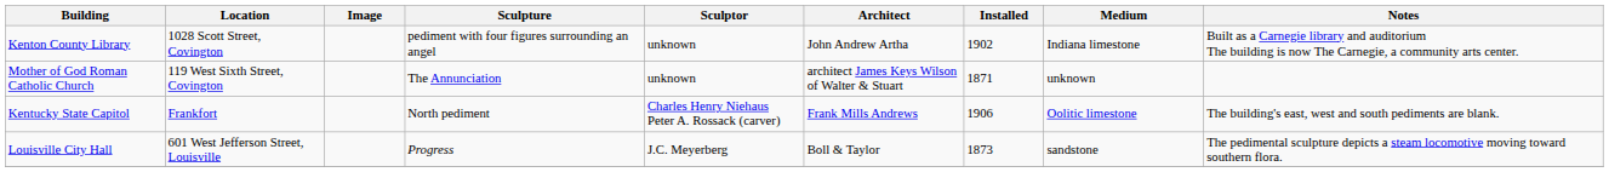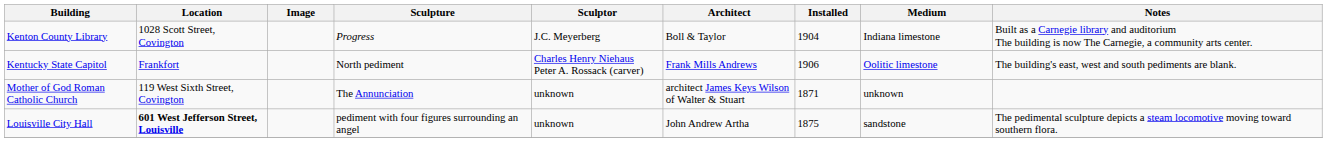Kenton County Library | Sculpture: pediment with four figures surrounding an angel -> Progress
Kenton County Library | Sculptor: unknown -> J.C. Meyerberg
Kenton County Library | Architect: John Andrew Artha -> Boll & Taylor
Kenton County Library | Installed: 1902 -> 1904
rows swapped: Mother of God Roman Catholic Church <-> Kentucky State Capitol
Louisville City Hall | Location: normal -> bold
Louisville City Hall | Sculpture: Progress -> pediment with four figures surrounding an angel
Louisville City Hall | Sculptor: J.C. Meyerberg -> unknown
Louisville City Hall | Architect: Boll & Taylor -> John Andrew Artha
Louisville City Hall | Installed: 1873 -> 1875
